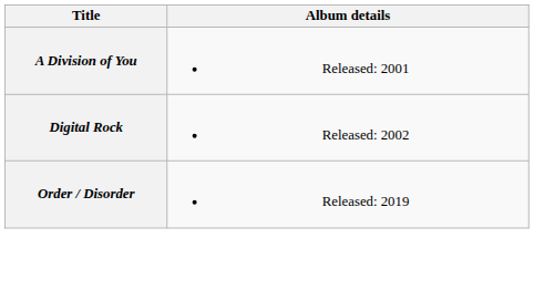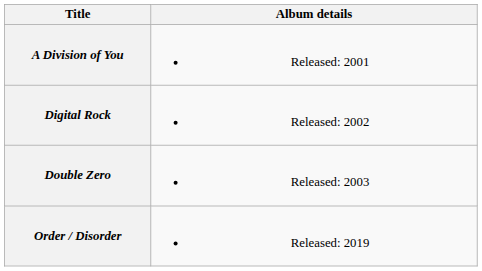+ row: Double Zero | Released: 2003
